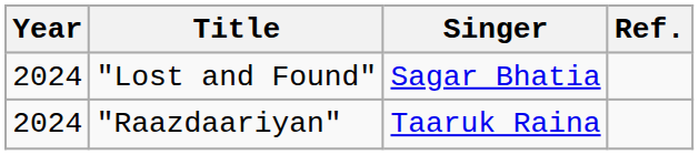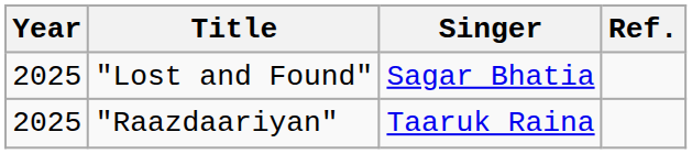"Lost and Found" | Year: 2024 -> 2025
"Raazdaariyan" | Year: 2024 -> 2025
